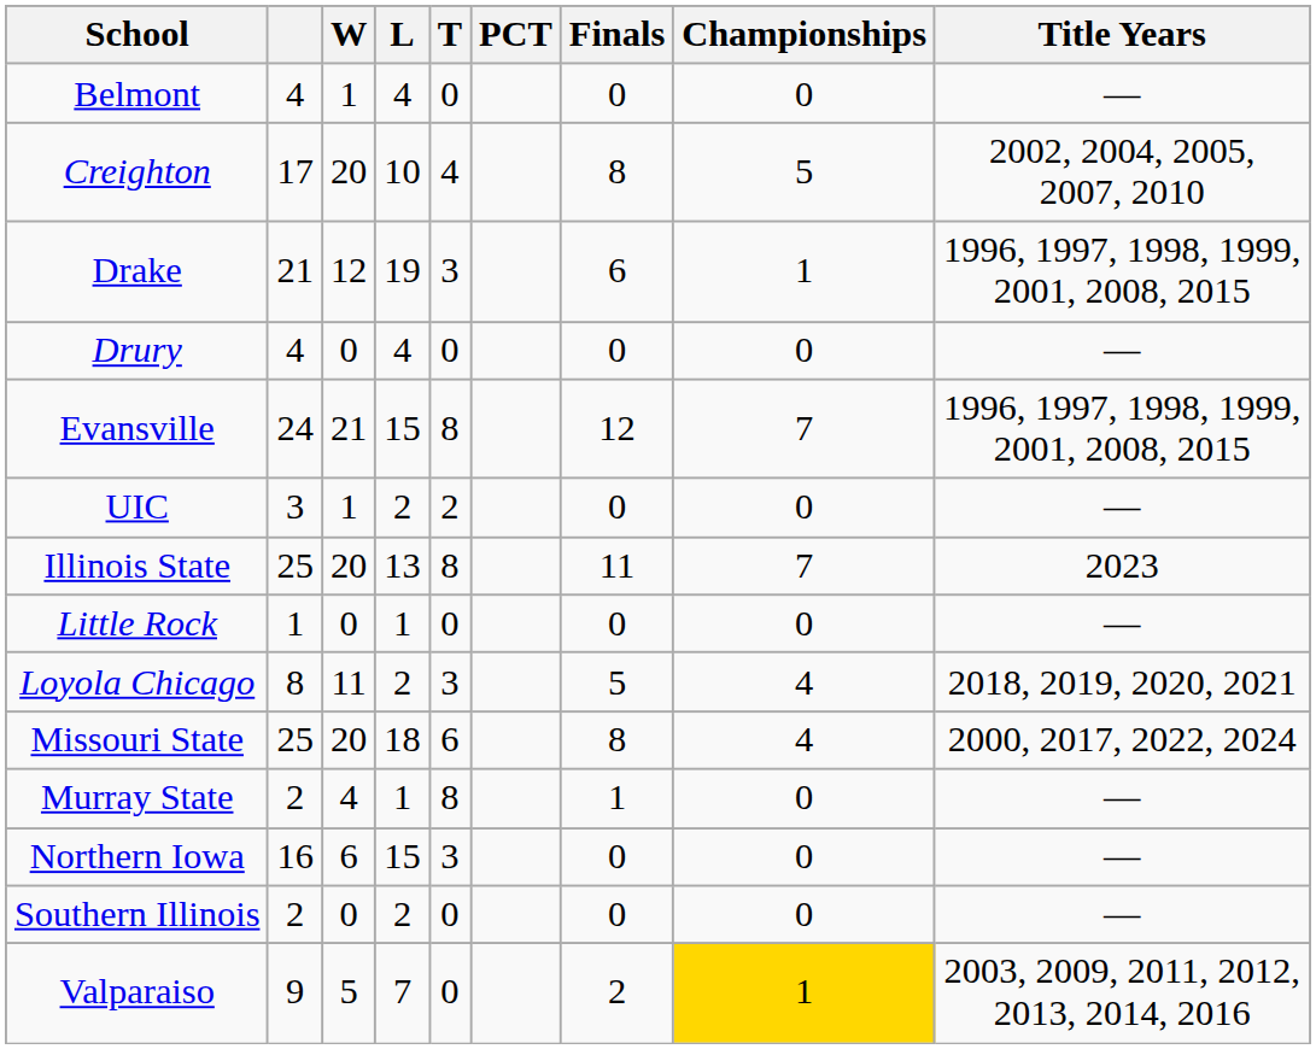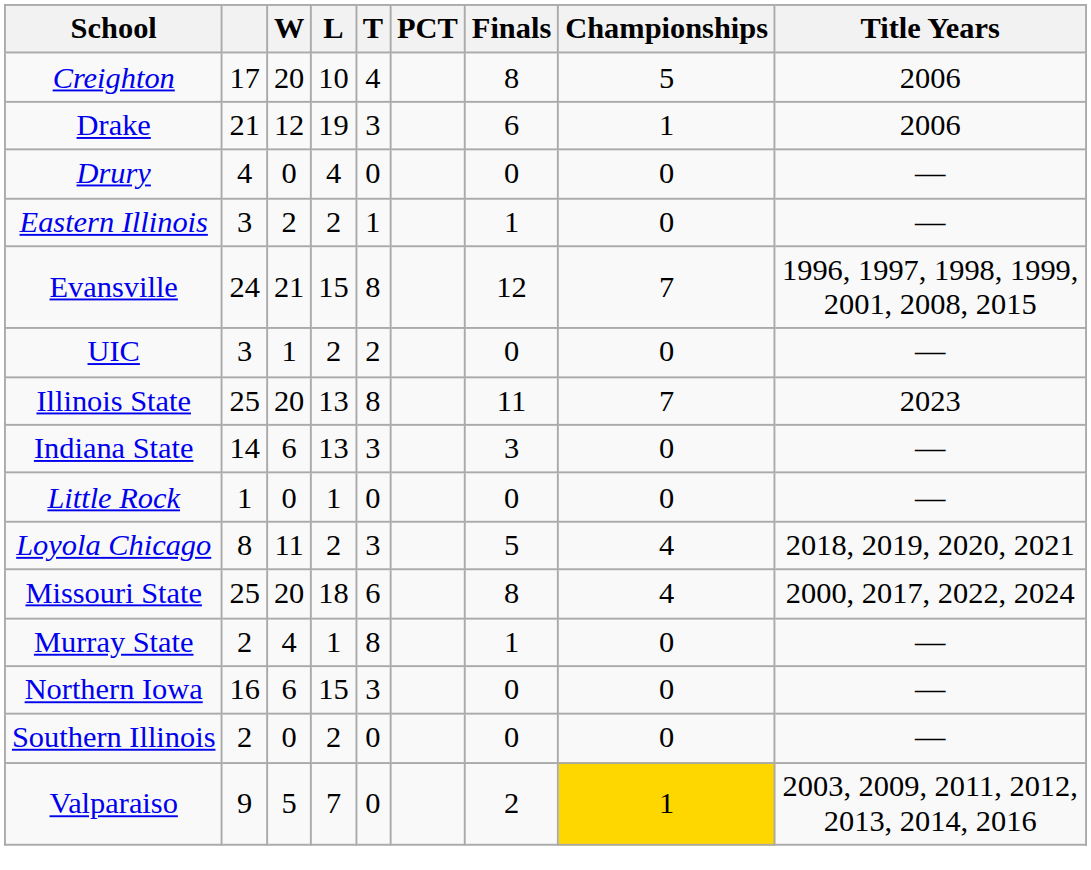- row: Belmont | 4 | 1 | 4 | 0 | 0 | 0 | —
Creighton | Title Years: 2002, 2004, 2005, 2007, 2010 -> 2006
Drake | Title Years: 1996, 1997, 1998, 1999, 2001, 2008, 2015 -> 2006
+ row: Eastern Illinois | 3 | 2 | 2 | 1 | 1 | 0 | —
+ row: Indiana State | 14 | 6 | 13 | 3 | 3 | 0 | —
